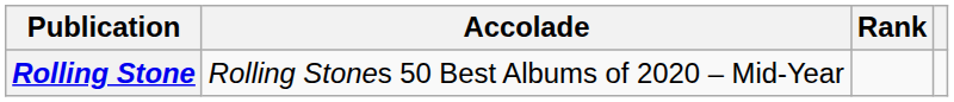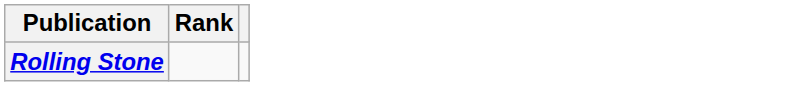- column: Accolade | Rolling Stones 50 Best Albums of 2020 – Mid-Year
